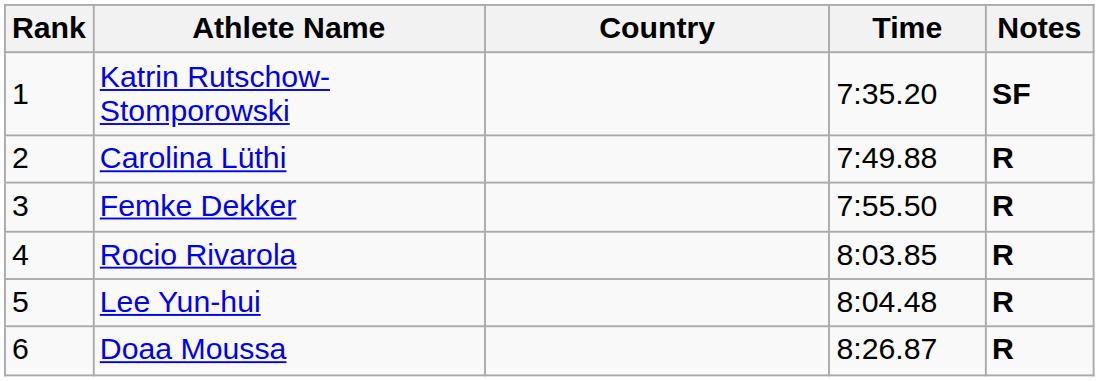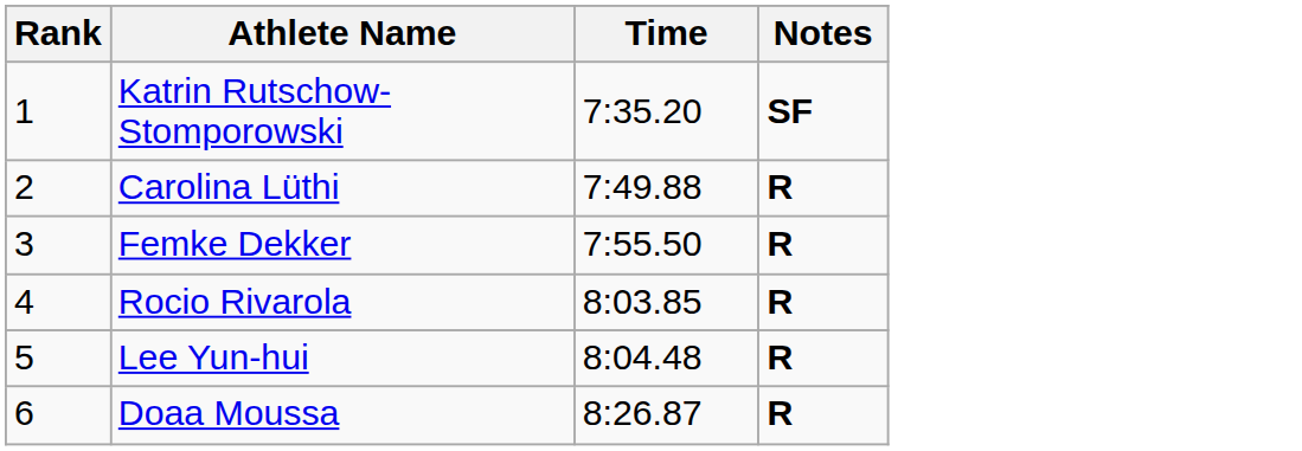- column: Country
